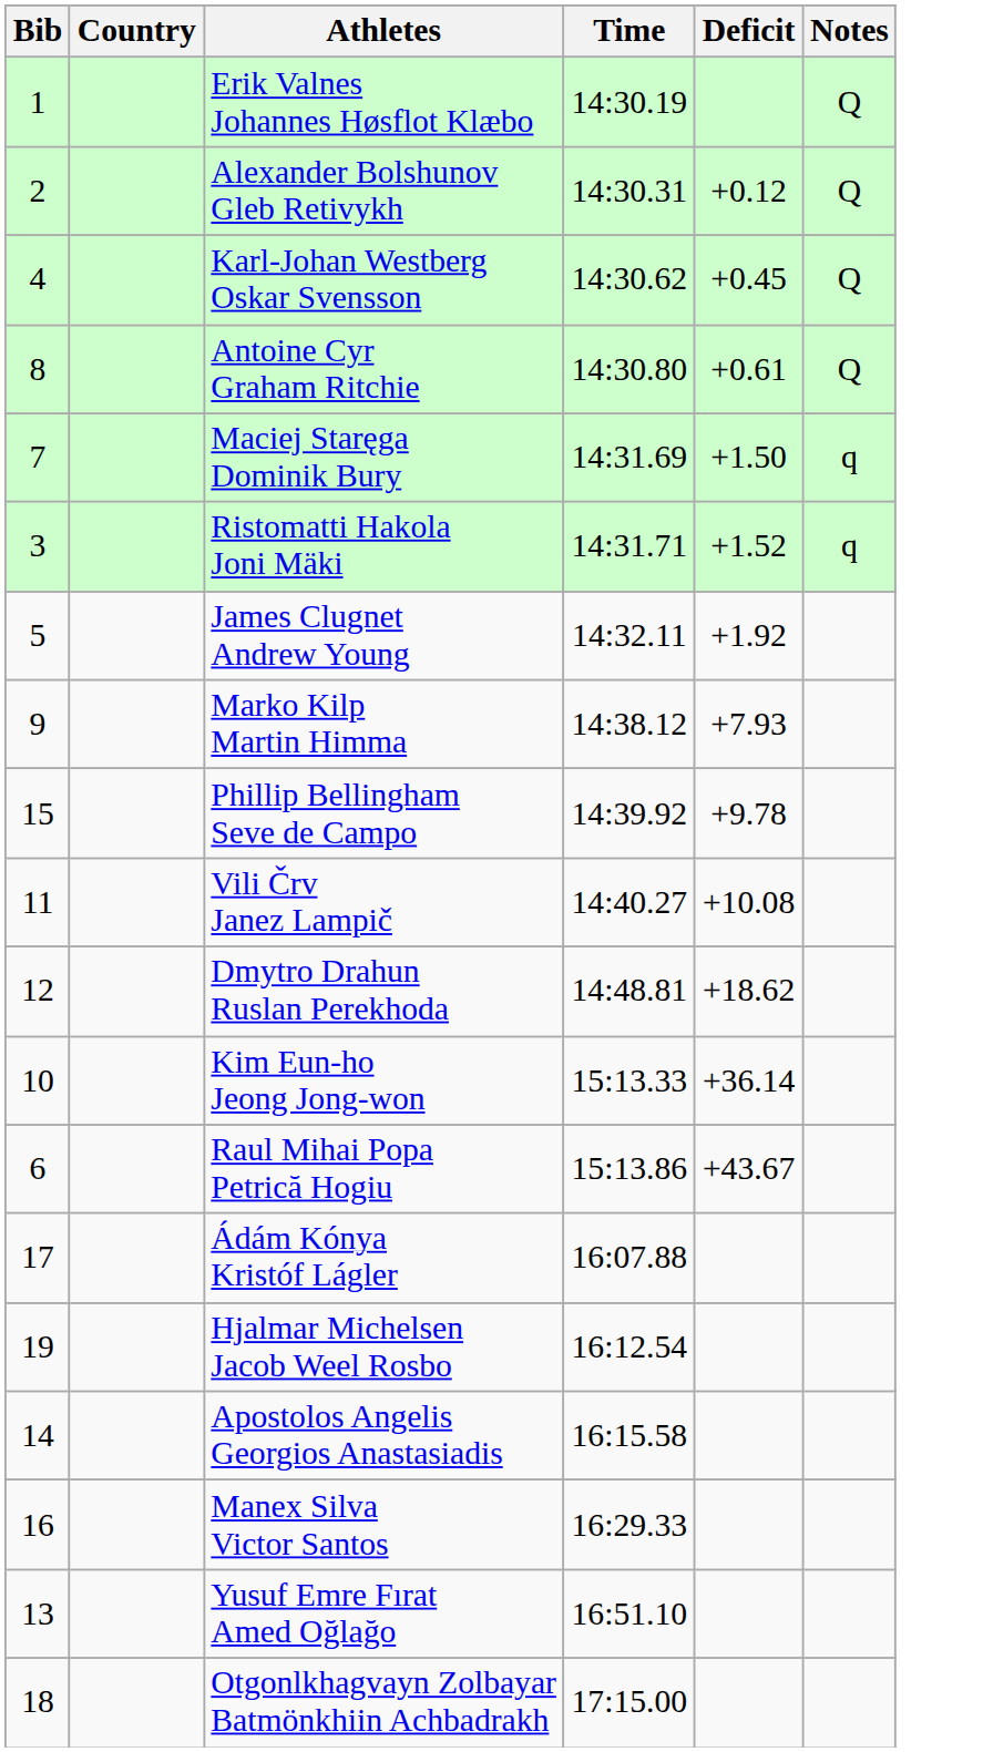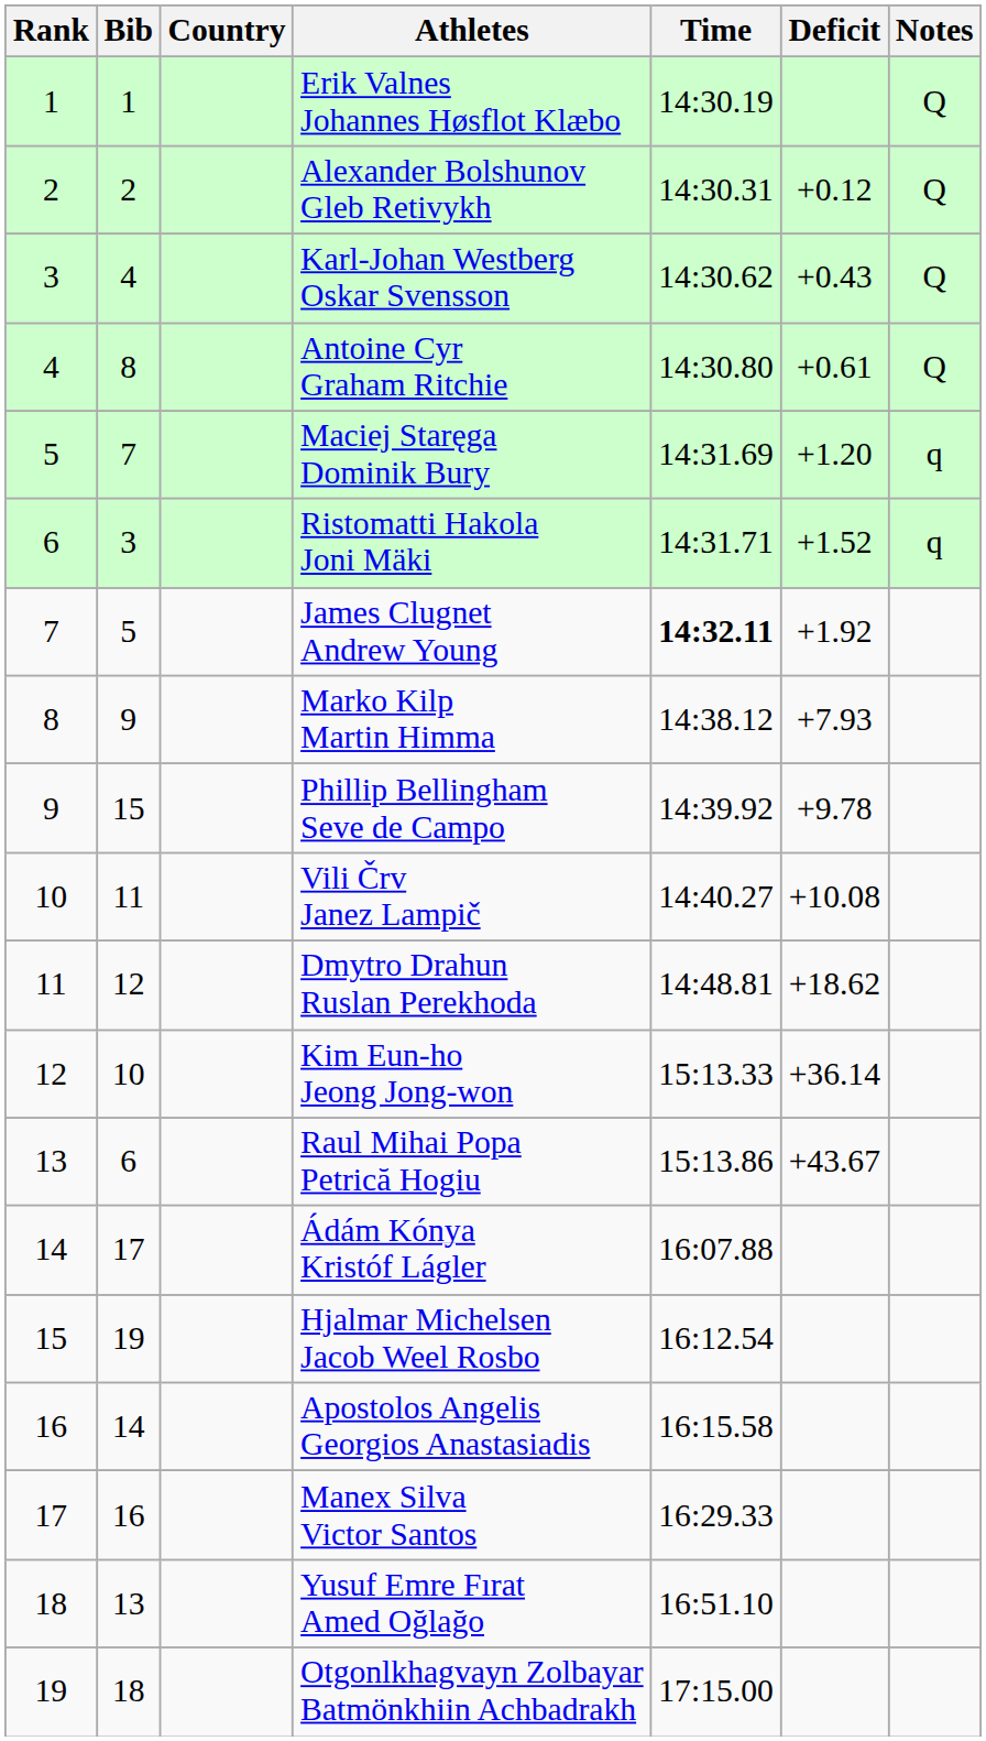+ column: Rank | 1 | 2 | 3 | 4 | 5 | 6 | 7 | 8 | 9 | 10 | 11 | 12 | 13 | 14 | 15 | 16 | 17 | 18 | 19
Karl-Johan Westberg Oskar Svensson | Deficit: +0.45 -> +0.43
Maciej Staręga Dominik Bury | Deficit: +1.50 -> +1.20
James Clugnet Andrew Young | Time: normal -> bold
